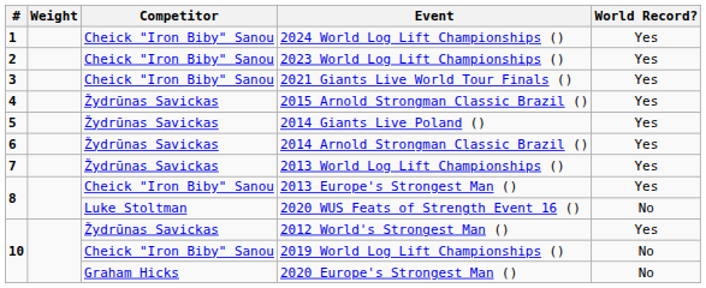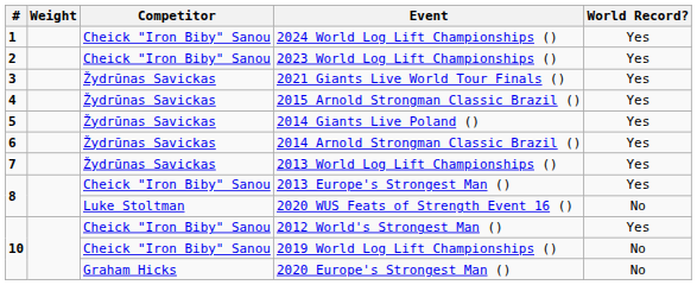2021 Giants Live World Tour Finals () | Competitor: Cheick "Iron Biby" Sanou -> Žydrūnas Savickas
2012 World's Strongest Man () | Competitor: Žydrūnas Savickas -> Cheick "Iron Biby" Sanou
